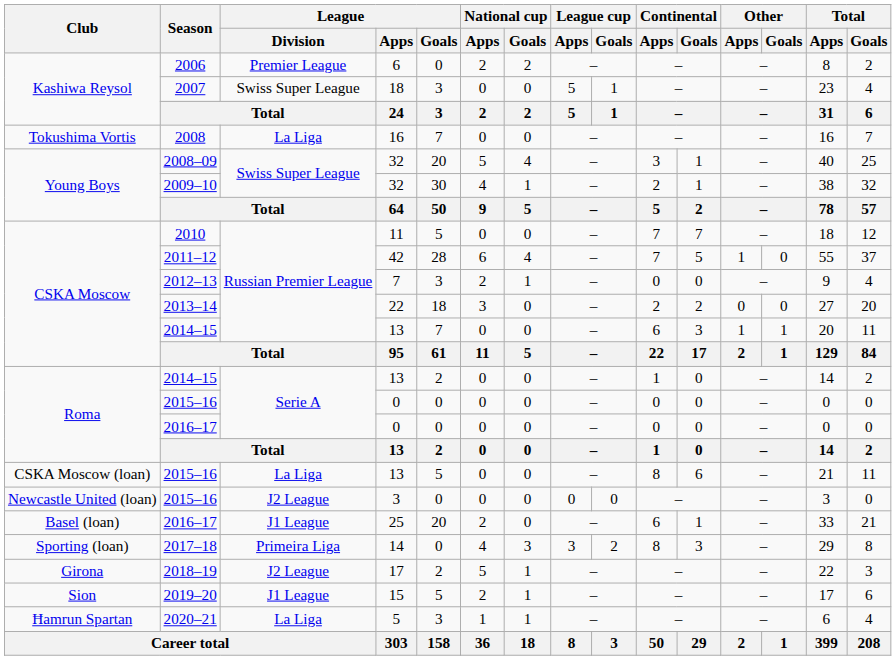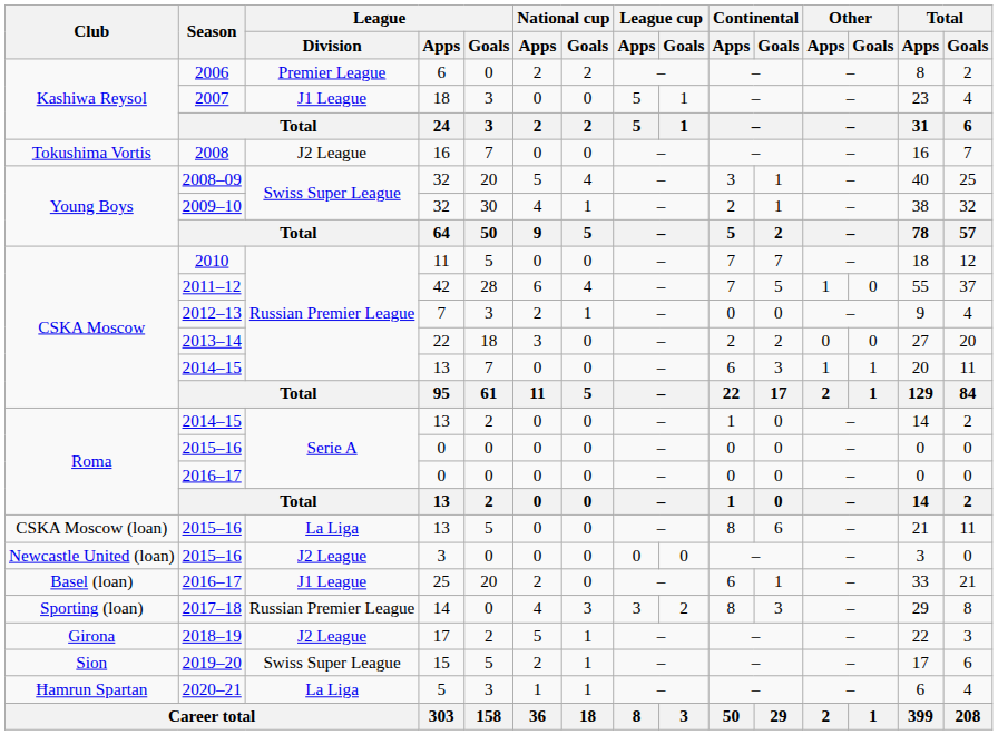2007 | League / Division: Swiss Super League -> J1 League
2008 | League / Division: La Liga -> J2 League
2017–18 | League / Division: Primeira Liga -> Russian Premier League
2019–20 | League / Division: J1 League -> Swiss Super League
